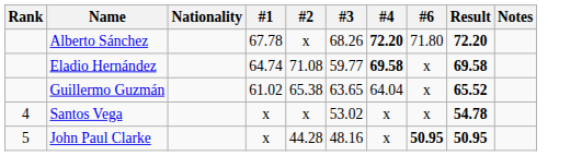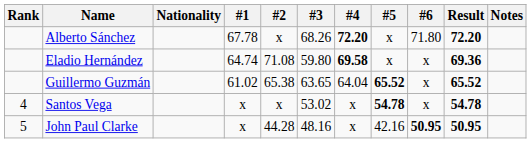+ column: #5 | x | x | 65.52 | 54.78 | 42.16
Eladio Hernández | #3: 59.77 -> 59.80
Eladio Hernández | Result: 69.58 -> 69.36
